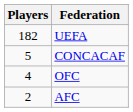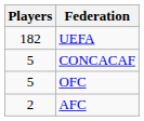OFC | Players: 4 -> 5
